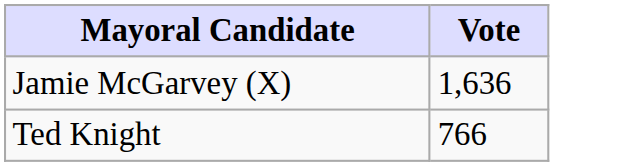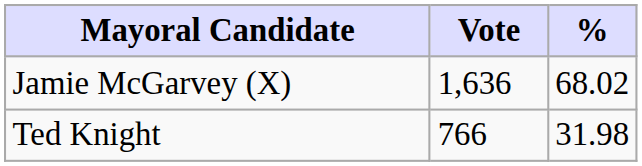+ column: % | 68.02 | 31.98
